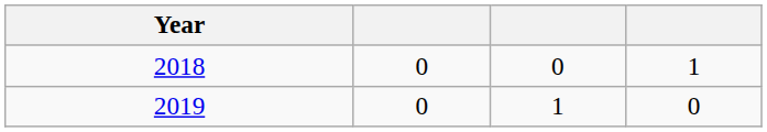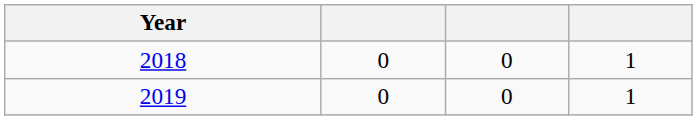2019 | column 3: 1 -> 0
2019 | column 4: 0 -> 1
